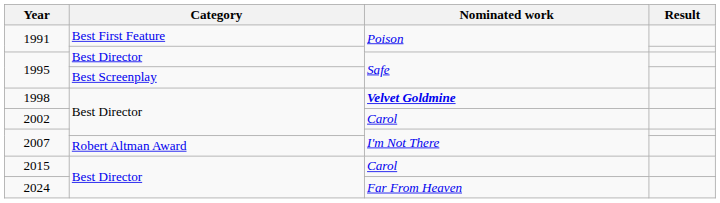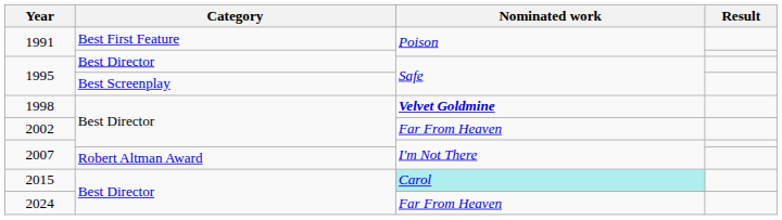2002 | Nominated work: Carol -> Far From Heaven
2015 | Nominated work: no background -> paleturquoise background
